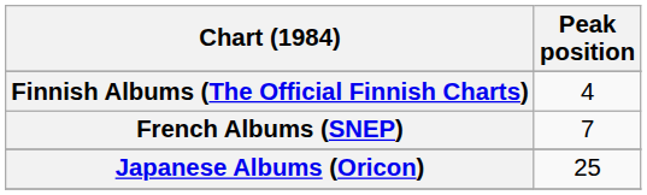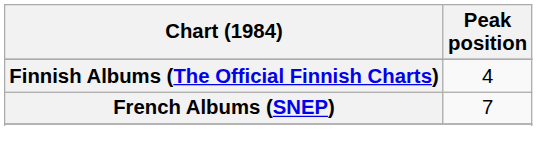- row: Japanese Albums (Oricon) | 25
